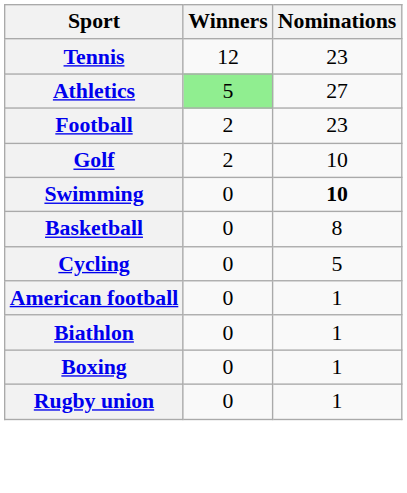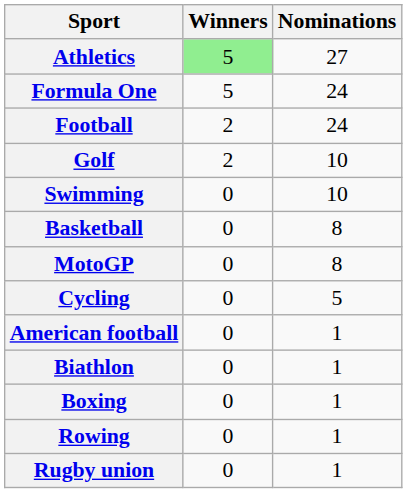- row: Tennis | 12 | 23
+ row: Formula One | 5 | 24
Football | Nominations: 23 -> 24
Swimming | Nominations: bold -> normal
+ row: MotoGP | 0 | 8
+ row: Rowing | 0 | 1
